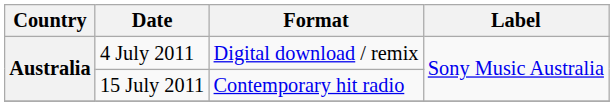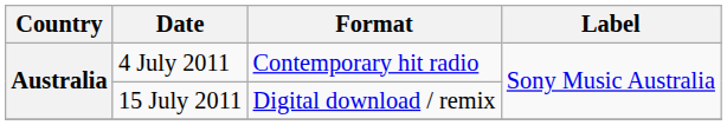4 July 2011 | Format: Digital download / remix -> Contemporary hit radio
15 July 2011 | Format: Contemporary hit radio -> Digital download / remix
